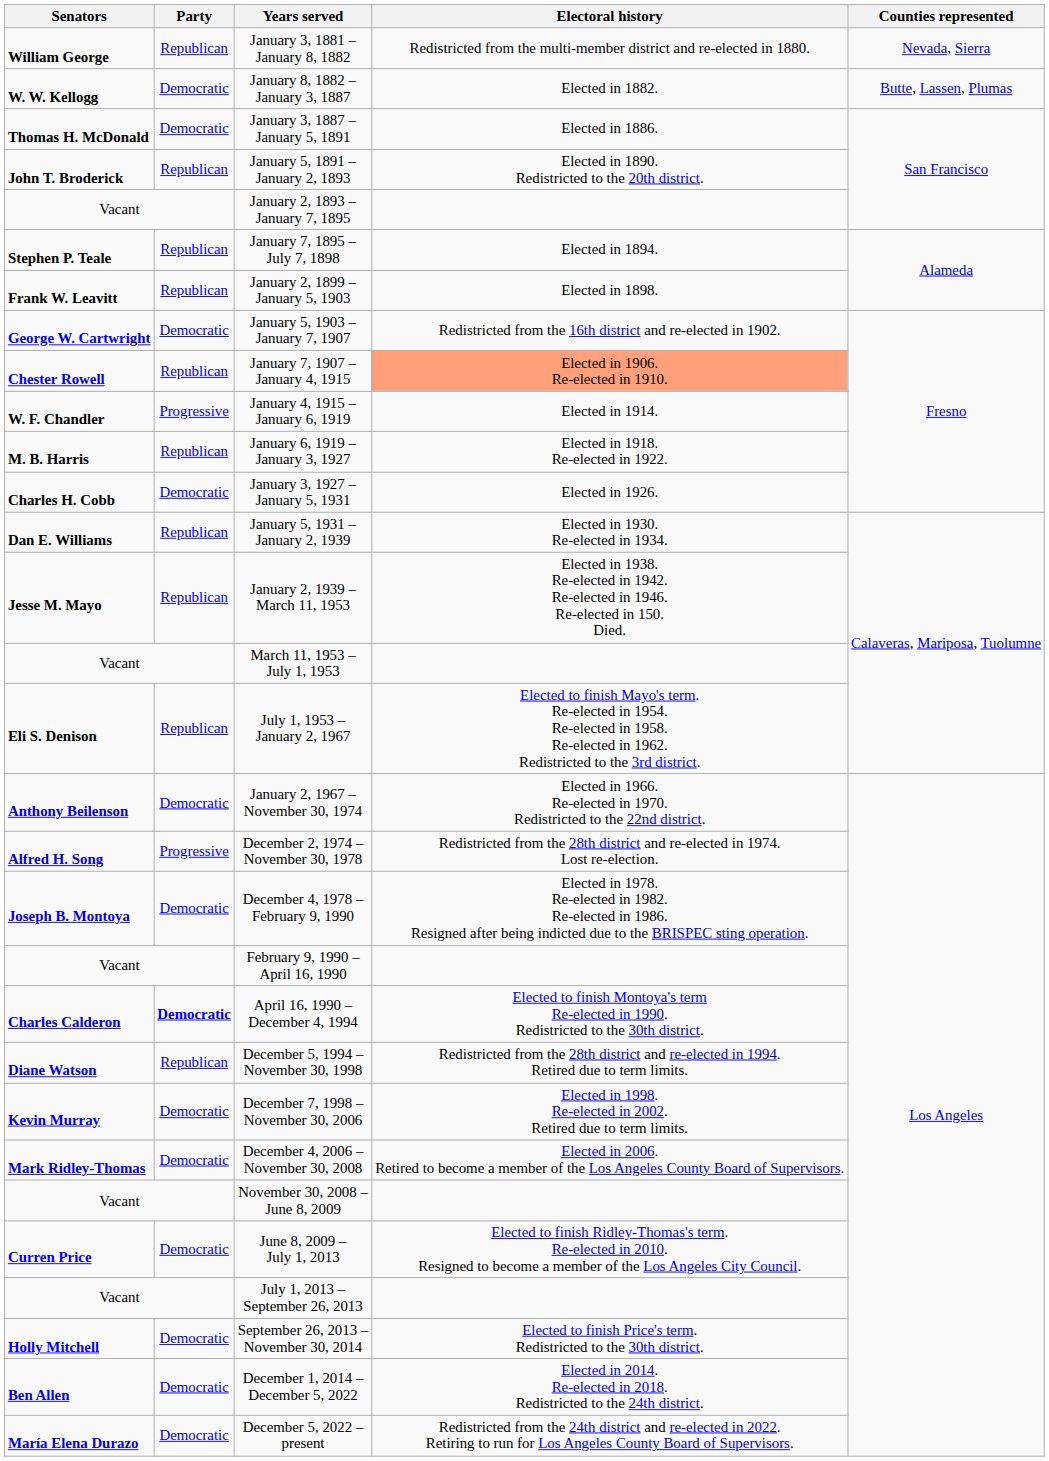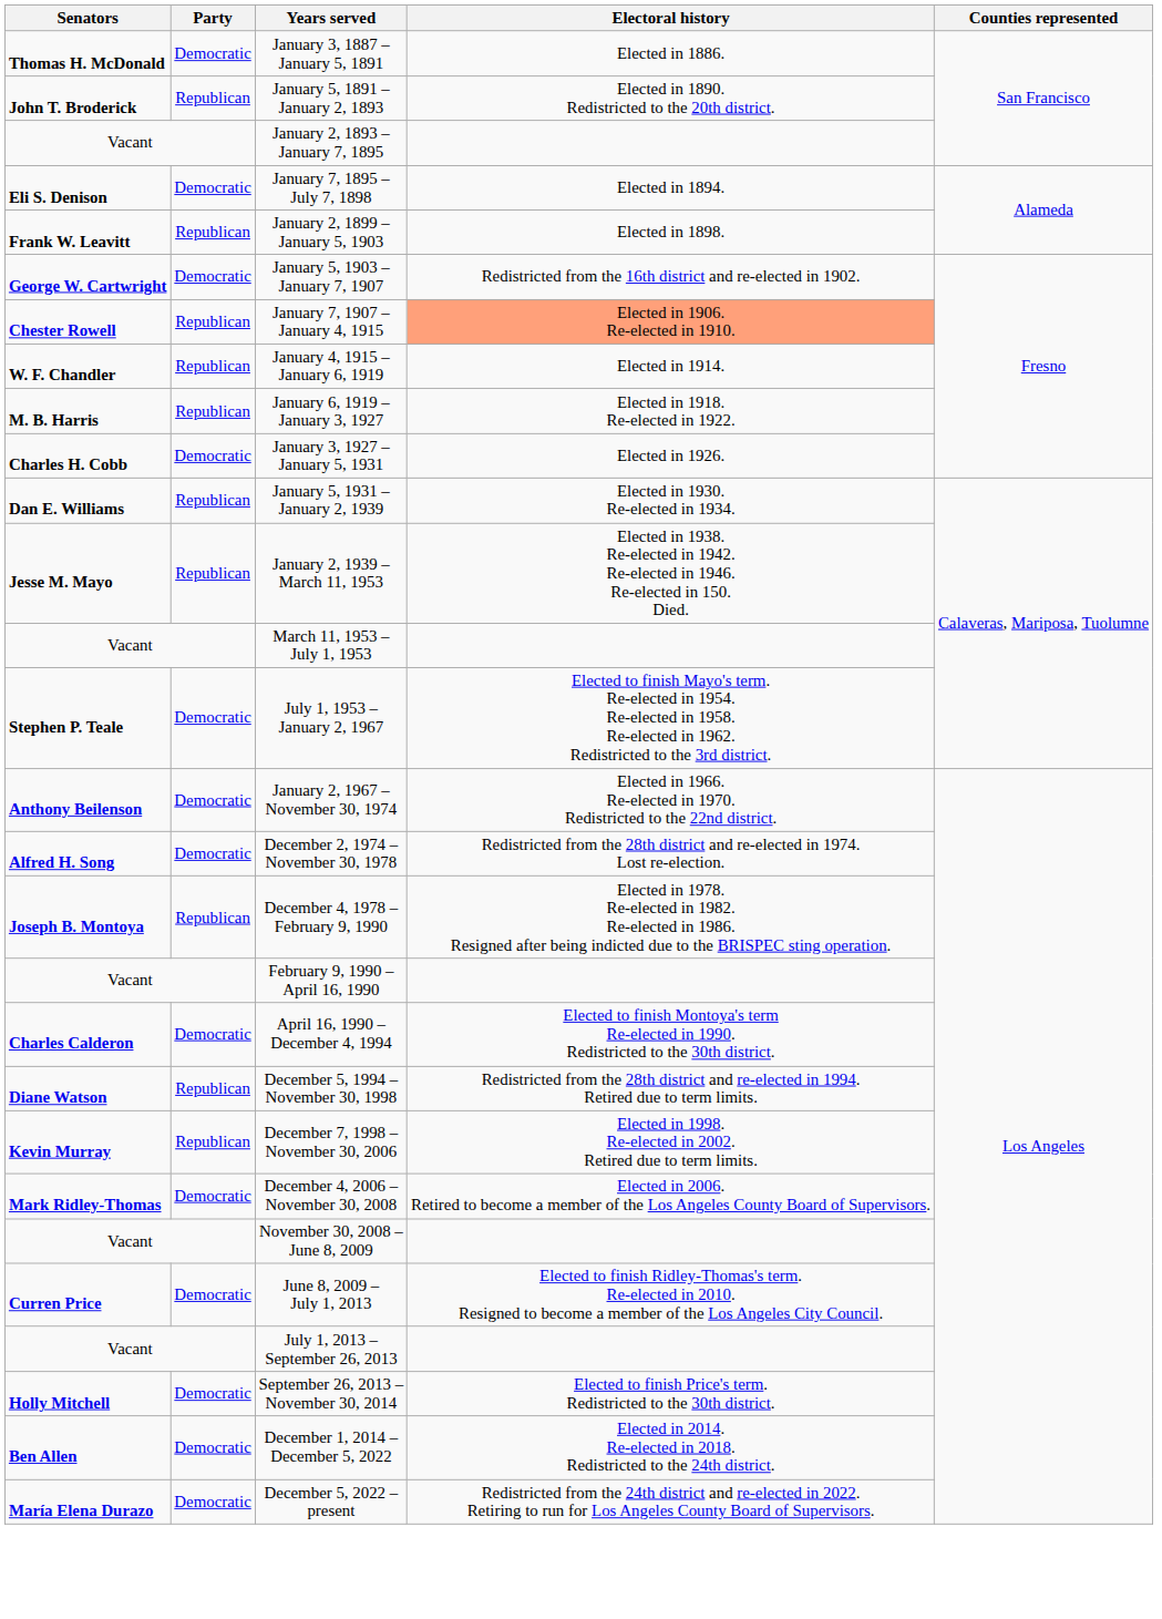- row: William George | Republican | January 3, 1881 – January 8, 1882 | Redistricted from the multi-member district and re-elected in 1880. | Nevada, Sierra
- row: W. W. Kellogg | Democratic | January 8, 1882 – January 3, 1887 | Elected in 1882. | Butte, Lassen, Plumas
January 7, 1895 – July 7, 1898 | Senators: Stephen P. Teale -> Eli S. Denison
January 7, 1895 – July 7, 1898 | Party: Republican -> Democratic
January 4, 1915 – January 6, 1919 | Party: Progressive -> Republican
July 1, 1953 – January 2, 1967 | Senators: Eli S. Denison -> Stephen P. Teale
July 1, 1953 – January 2, 1967 | Party: Republican -> Democratic
December 2, 1974 – November 30, 1978 | Party: Progressive -> Democratic
December 4, 1978 – February 9, 1990 | Party: Democratic -> Republican
April 16, 1990 – December 4, 1994 | Party: bold -> normal
December 7, 1998 – November 30, 2006 | Party: Democratic -> Republican
